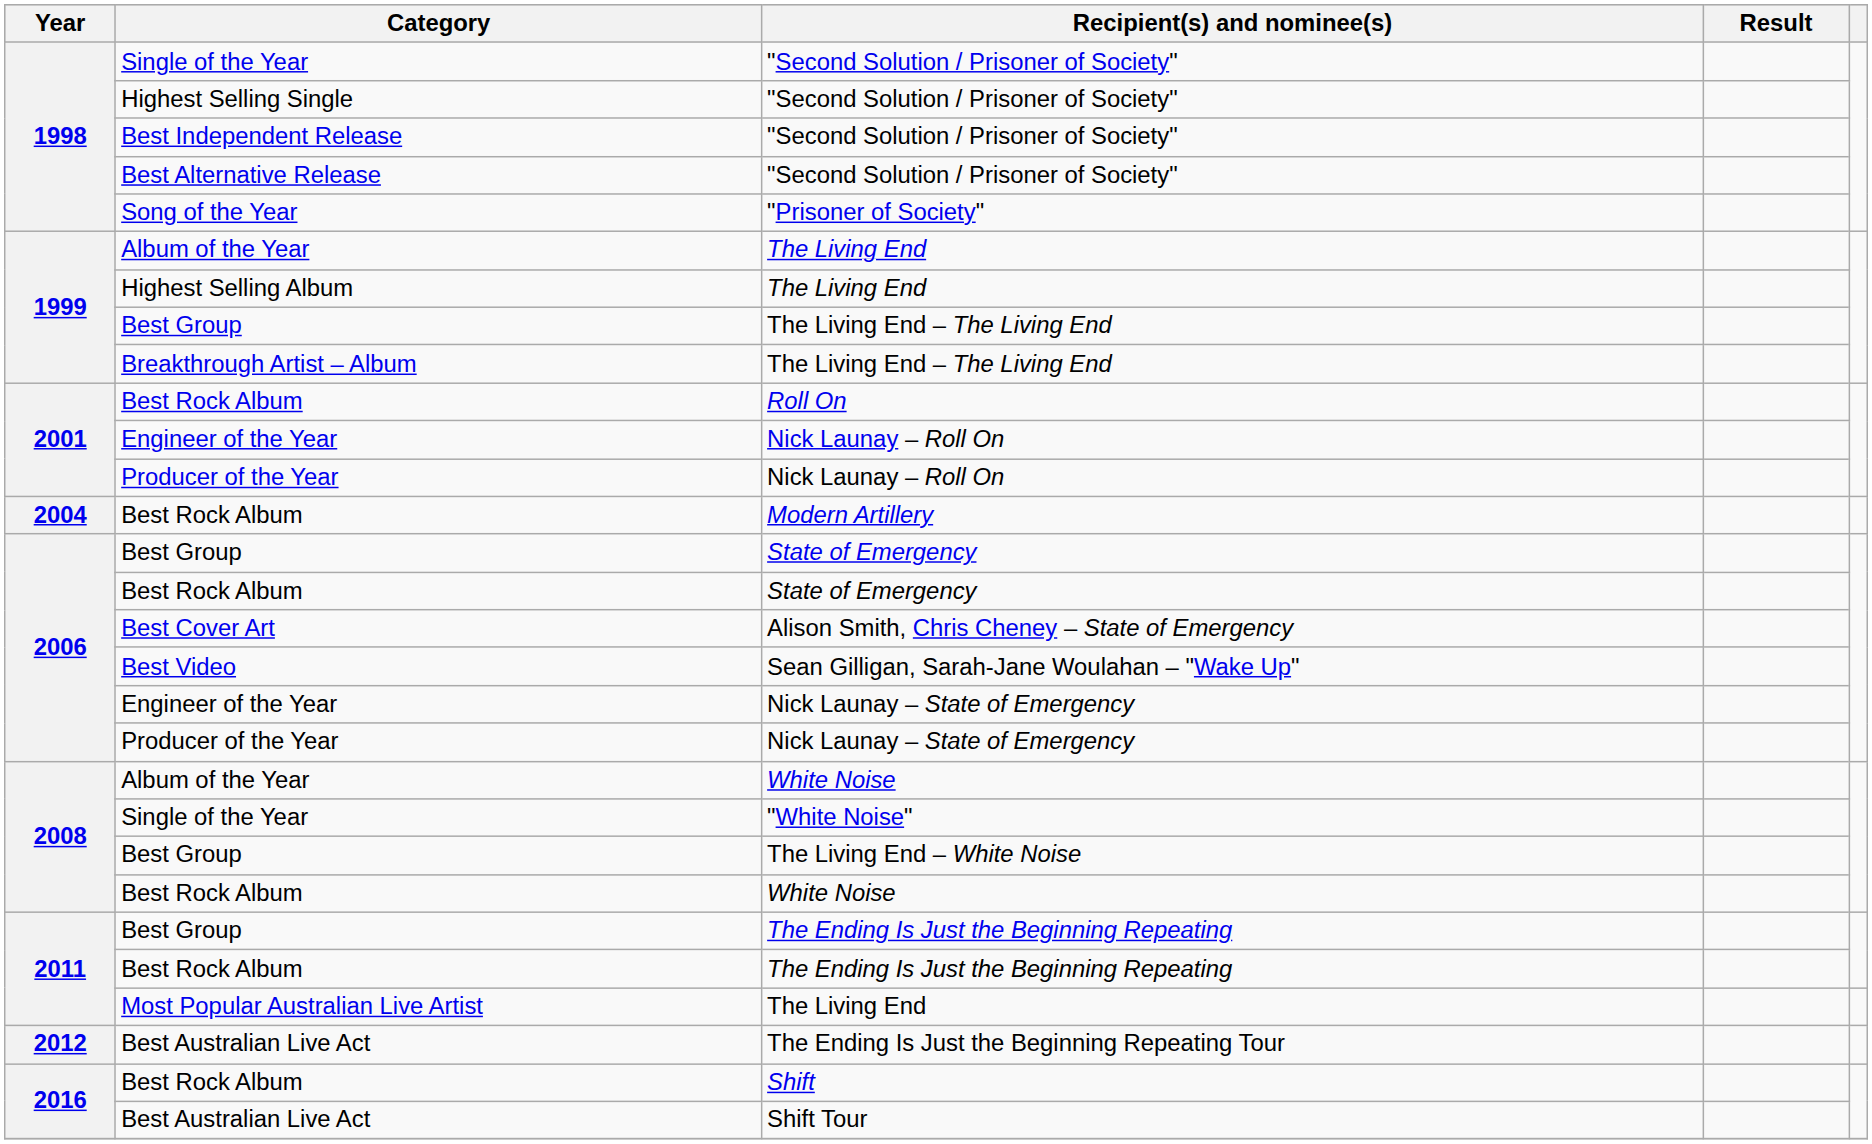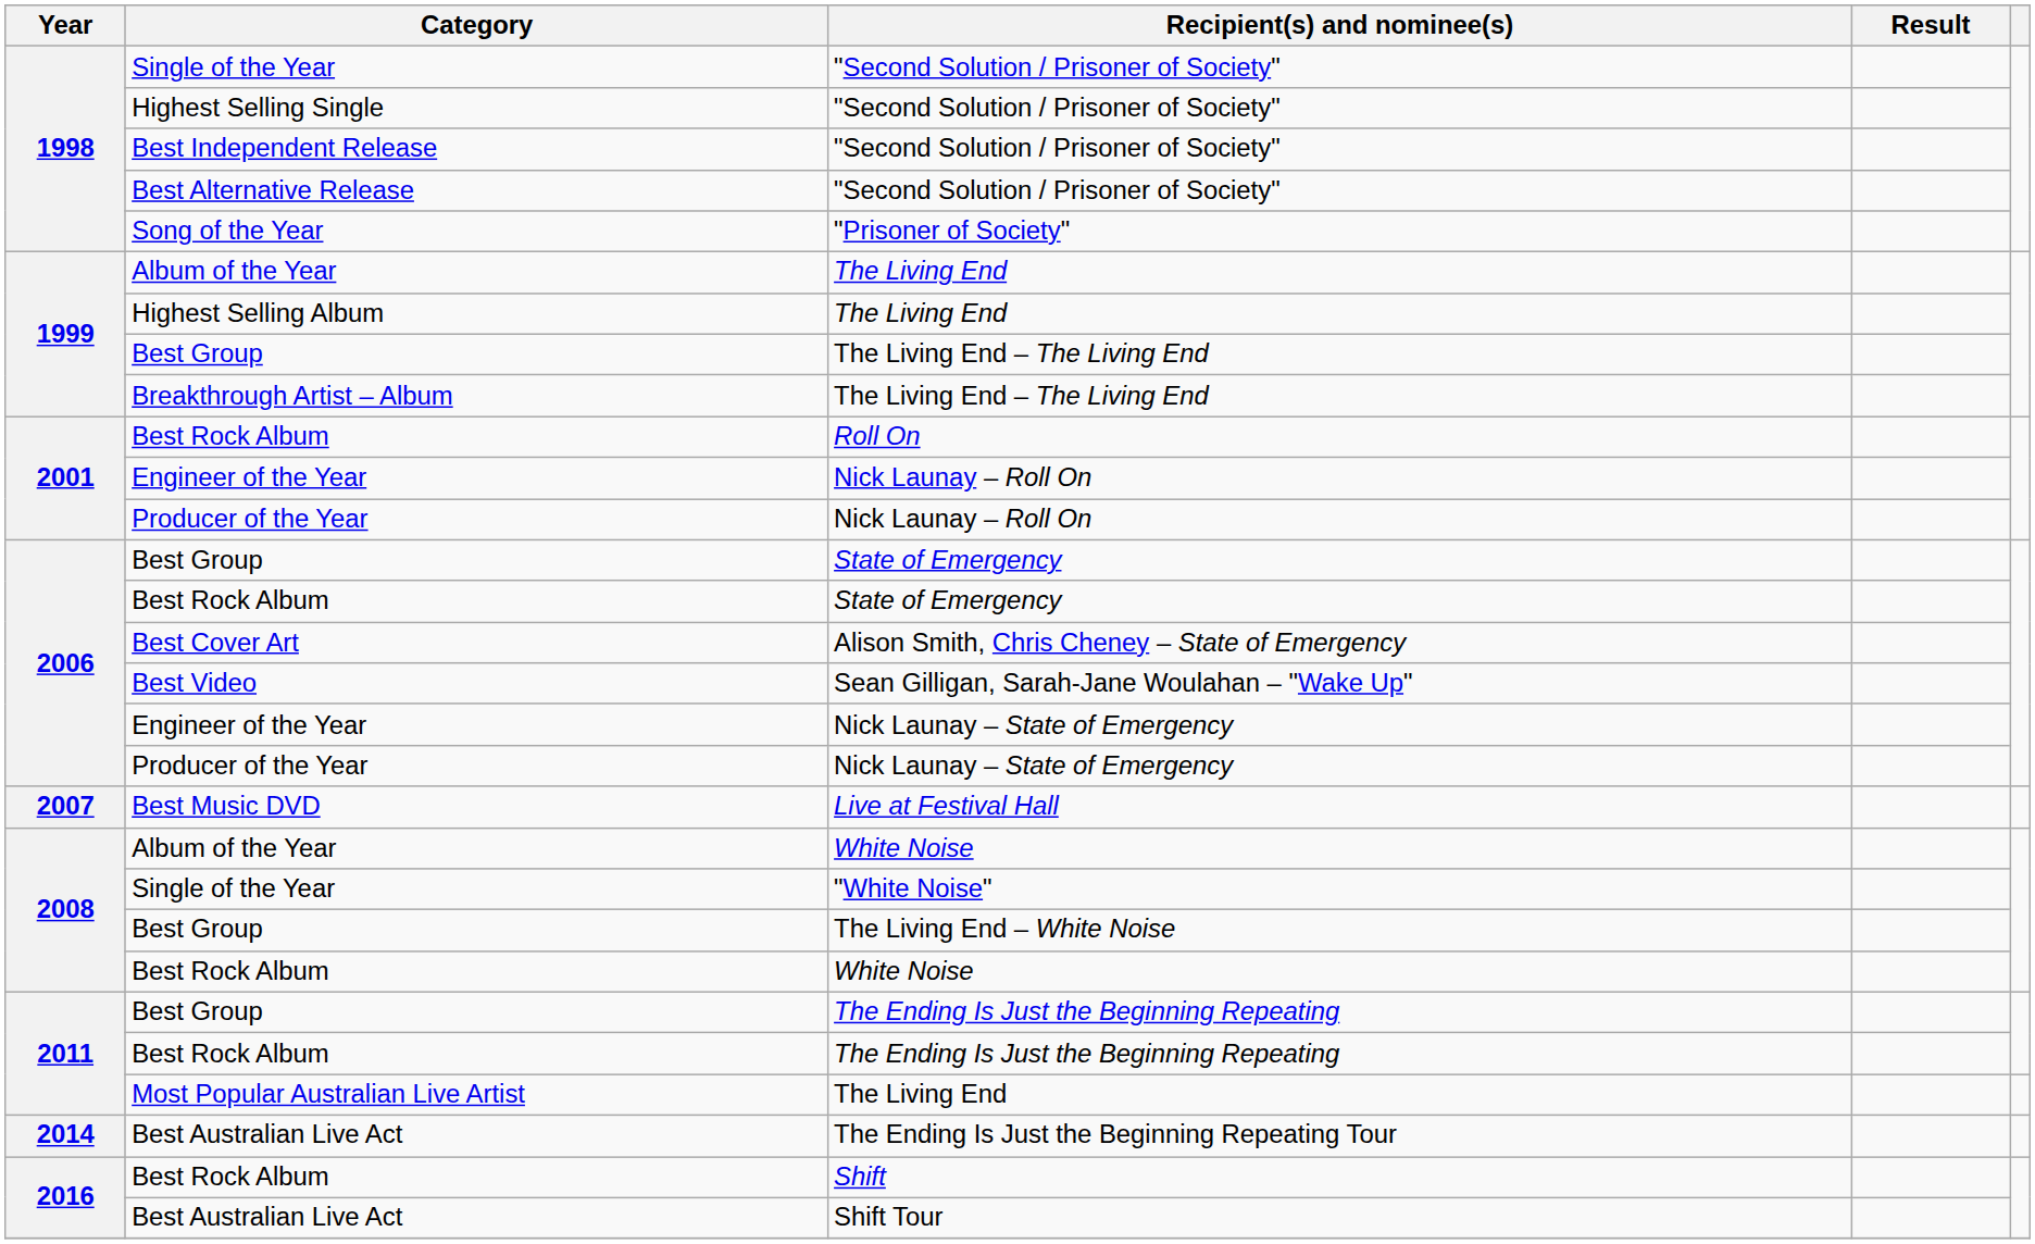- row: 2004 | Best Rock Album | Modern Artillery
+ row: 2007 | Best Music DVD | Live at Festival Hall
The Ending Is Just the Beginning Repeating Tour | Year: 2012 -> 2014
